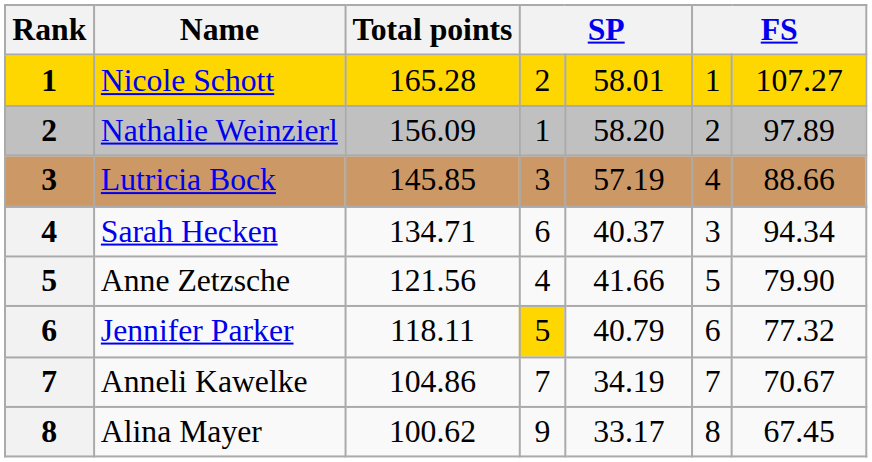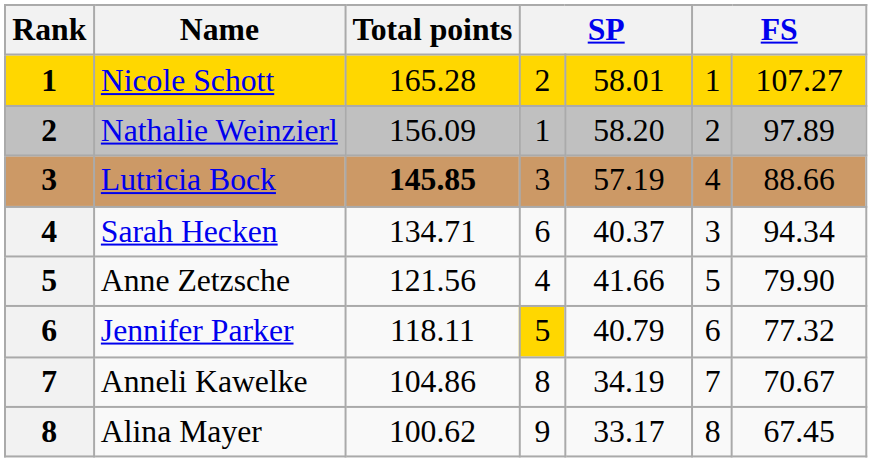Lutricia Bock | Total points: normal -> bold
Anneli Kawelke | column 4: 7 -> 8
